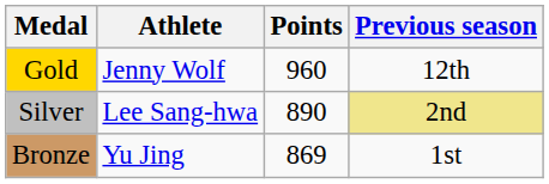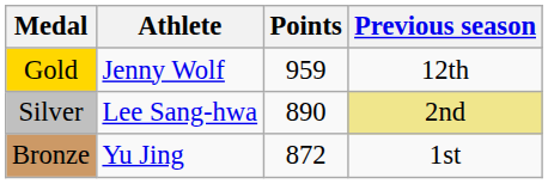Gold | Points: 960 -> 959
Bronze | Points: 869 -> 872
